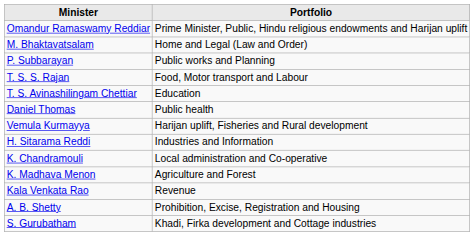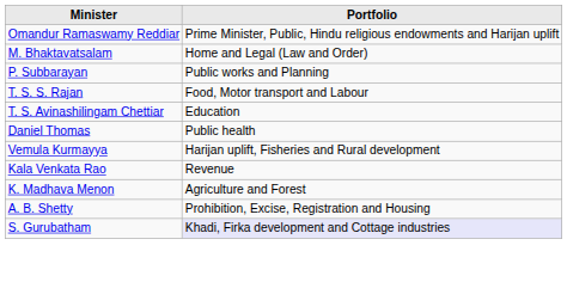- row: H. Sitarama Reddi | Industries and Information
- row: K. Chandramouli | Local administration and Co-operative
rows swapped: K. Madhava Menon <-> Kala Venkata Rao
S. Gurubatham | Portfolio: no background -> lavender background
